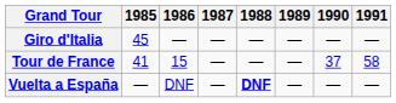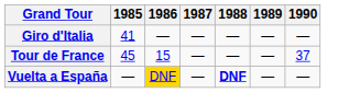- column: 1991 | — | 58 | —
Giro d'Italia | 1985: 45 -> 41
Tour de France | 1985: 41 -> 45
Vuelta a España | 1986: no background -> gold background
